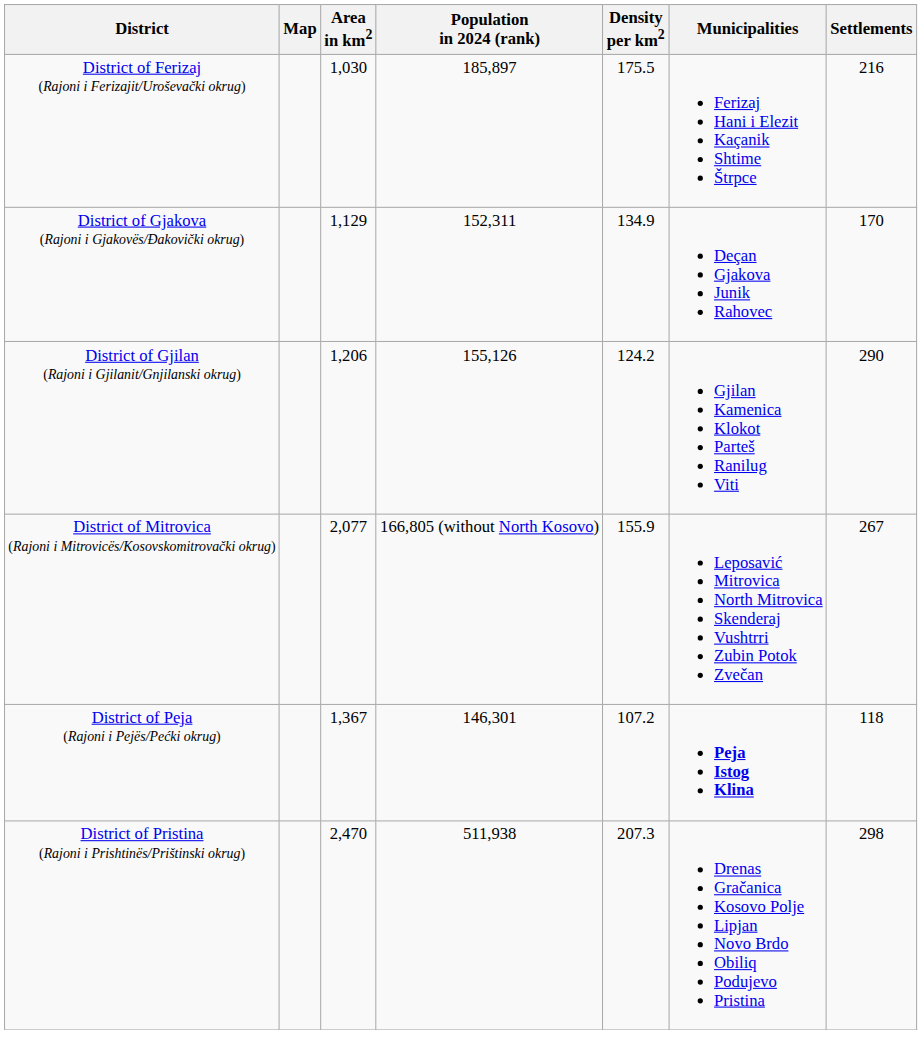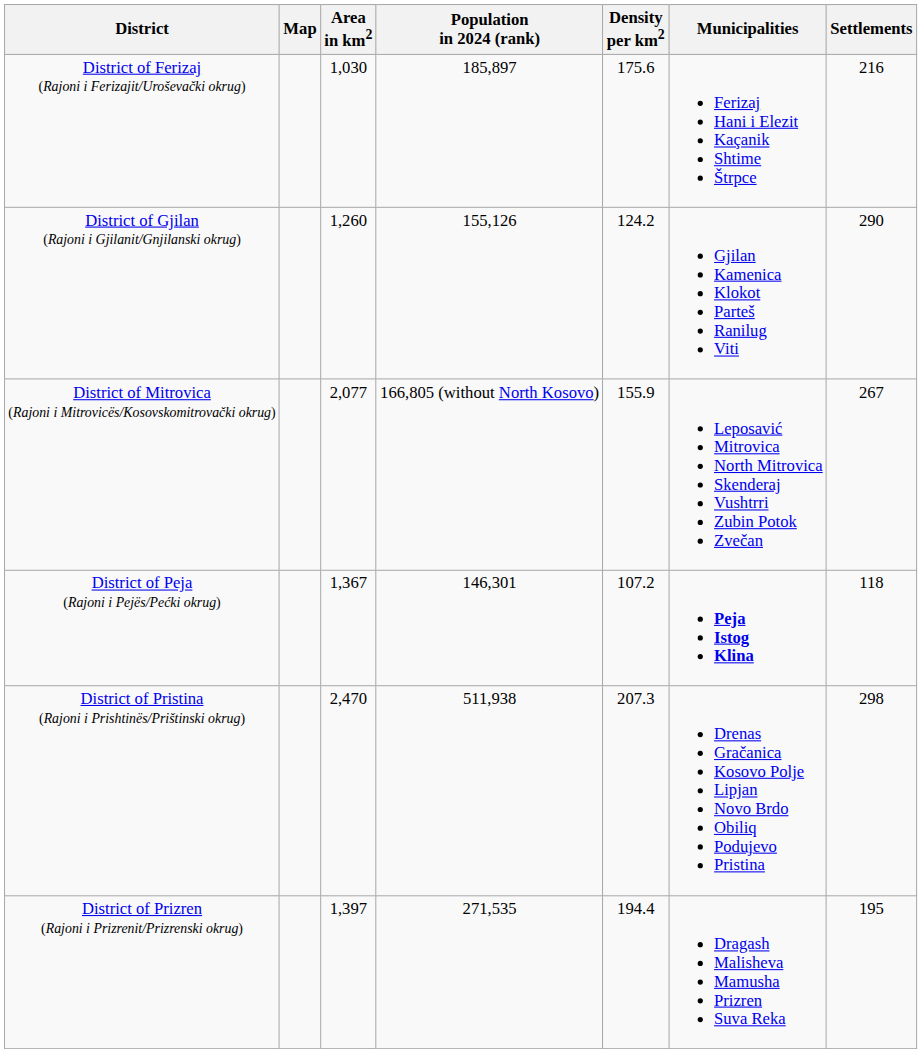District of Ferizaj (Rajoni i Ferizajit/Uroševački okrug) | Density per km2: 175.5 -> 175.6
- row: District of Gjakova (Rajoni i Gjakovës/Đakovički okrug) | 1,129 | 152,311 | 134.9 | Deçan Gjakova Junik Rahovec | 170
District of Gjilan (Rajoni i Gjilanit/Gnjilanski okrug) | Area in km2: 1,206 -> 1,260
+ row: District of Prizren (Rajoni i Prizrenit/Prizrenski okrug) | 1,397 | 271,535 | 194.4 | Dragash Malisheva Mamusha Prizren Suva Reka | 195
